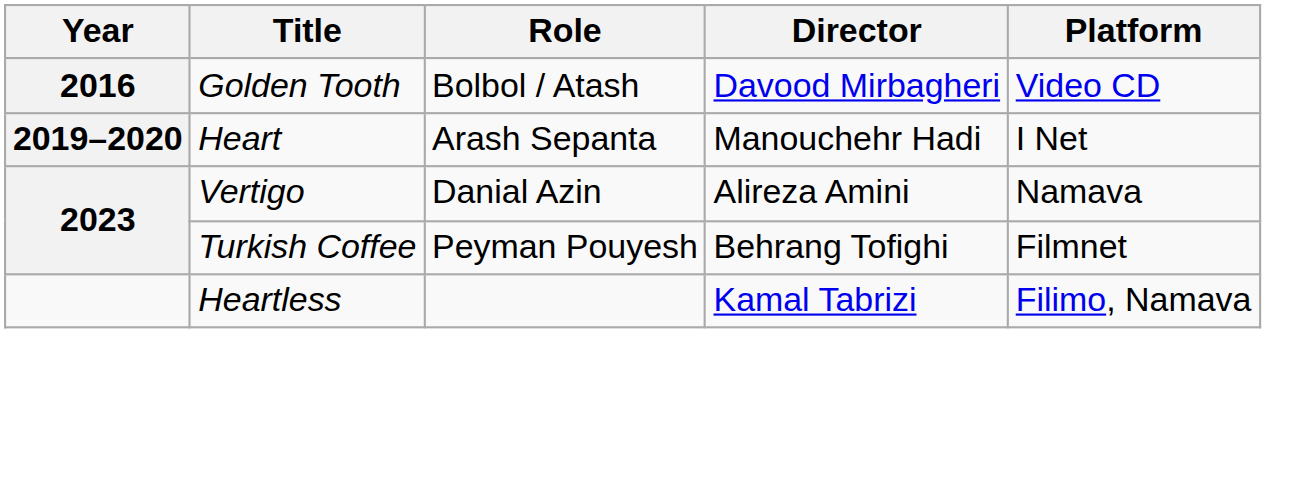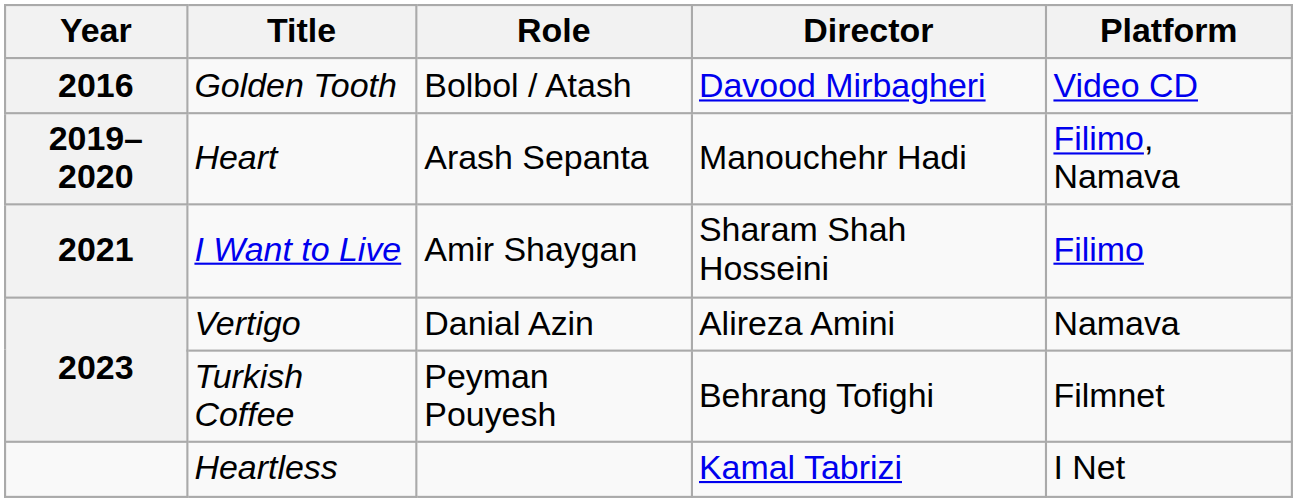Heart | Platform: I Net -> Filimo, Namava
+ row: 2021 | I Want to Live | Amir Shaygan | Sharam Shah Hosseini | Filimo
Heartless | Platform: Filimo, Namava -> I Net
